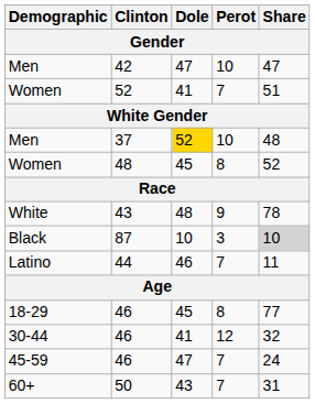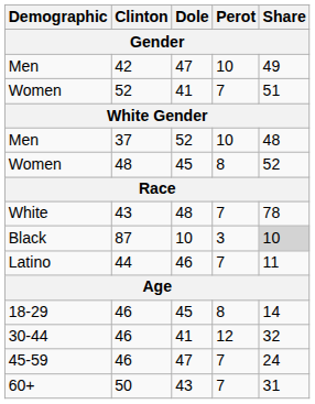Men / 42 | Share: 47 -> 49
Men / 37 | Dole: gold background -> no background
White | Perot: 9 -> 7
18-29 | Share: 77 -> 14
